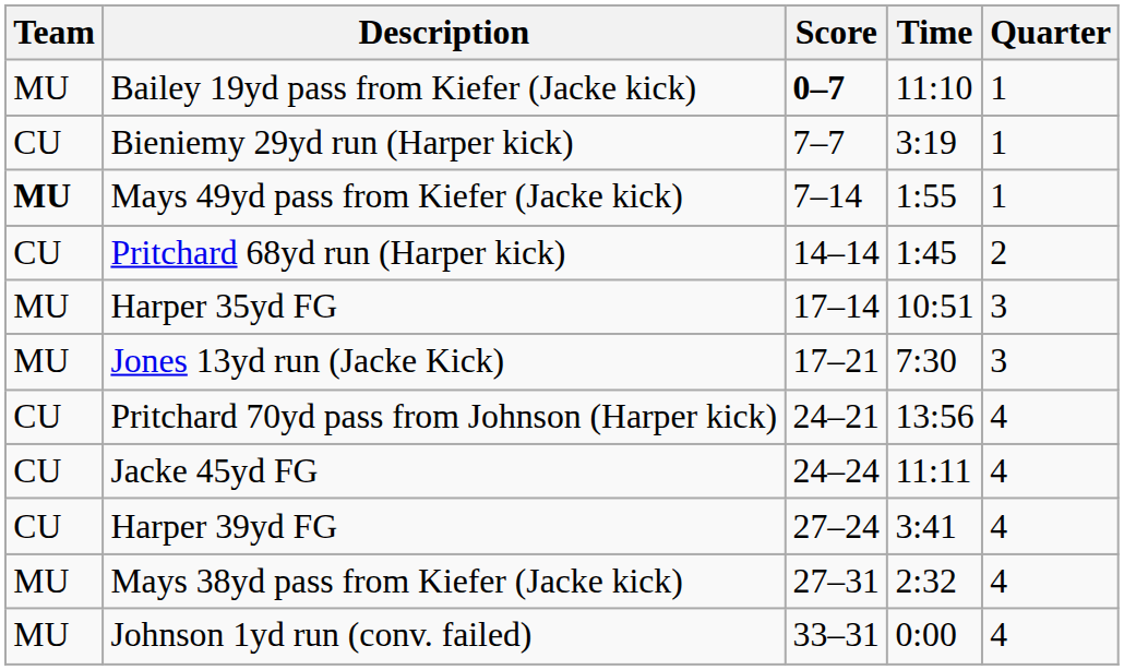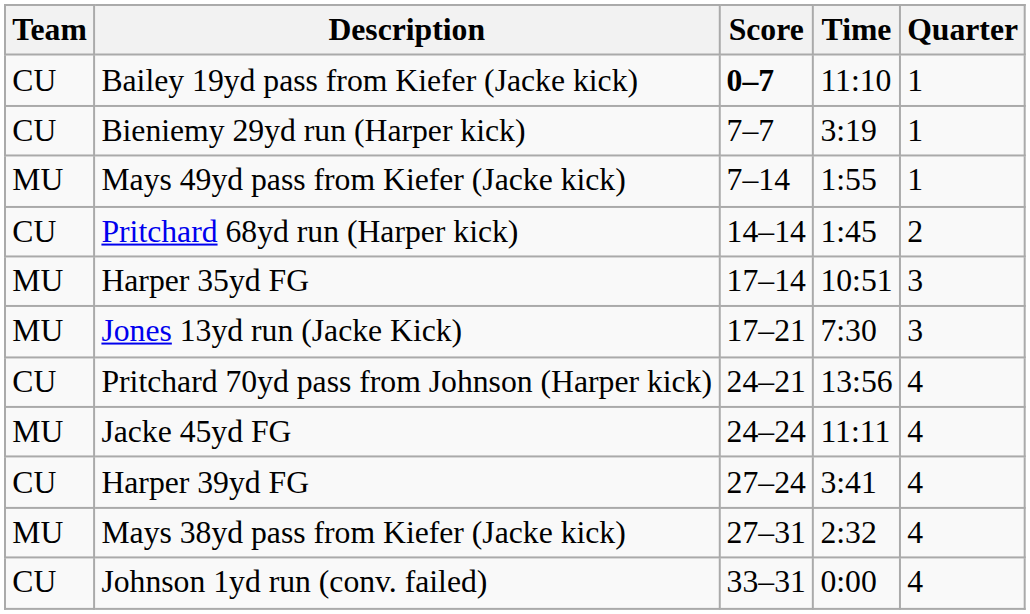Bailey 19yd pass from Kiefer (Jacke kick) | Team: MU -> CU
Mays 49yd pass from Kiefer (Jacke kick) | Team: bold -> normal
Jacke 45yd FG | Team: CU -> MU
Johnson 1yd run (conv. failed) | Team: MU -> CU
